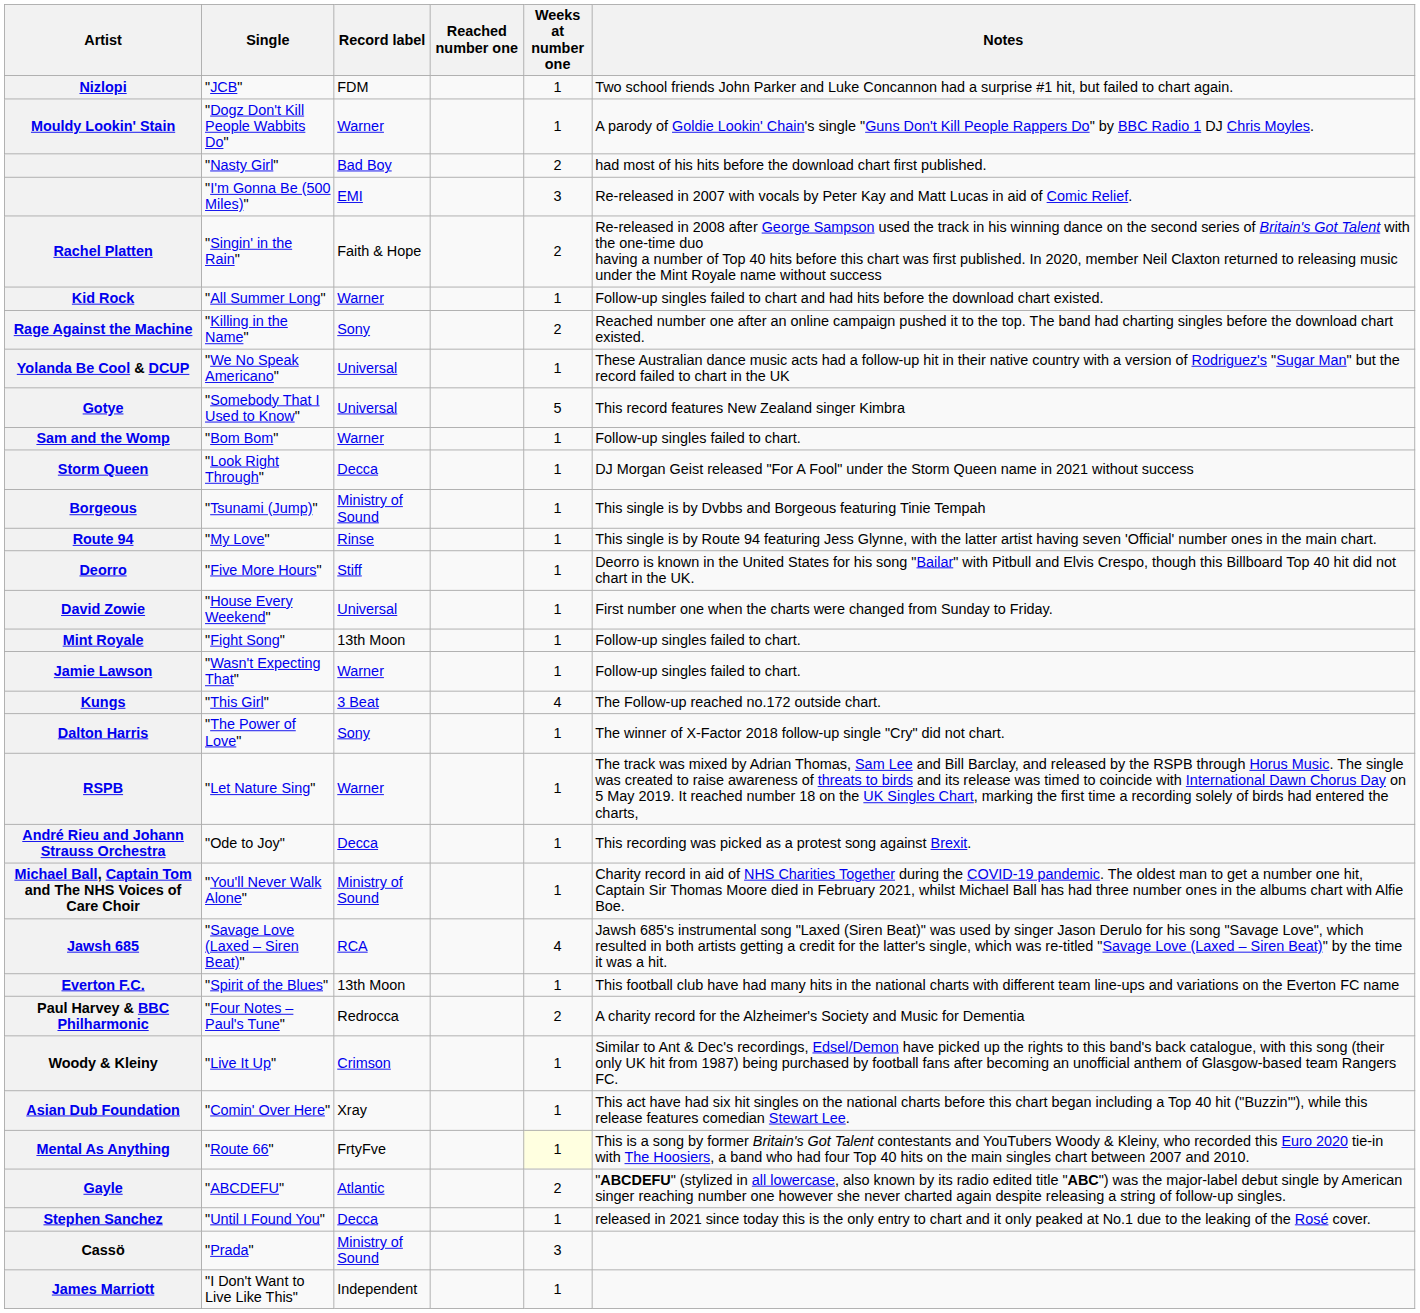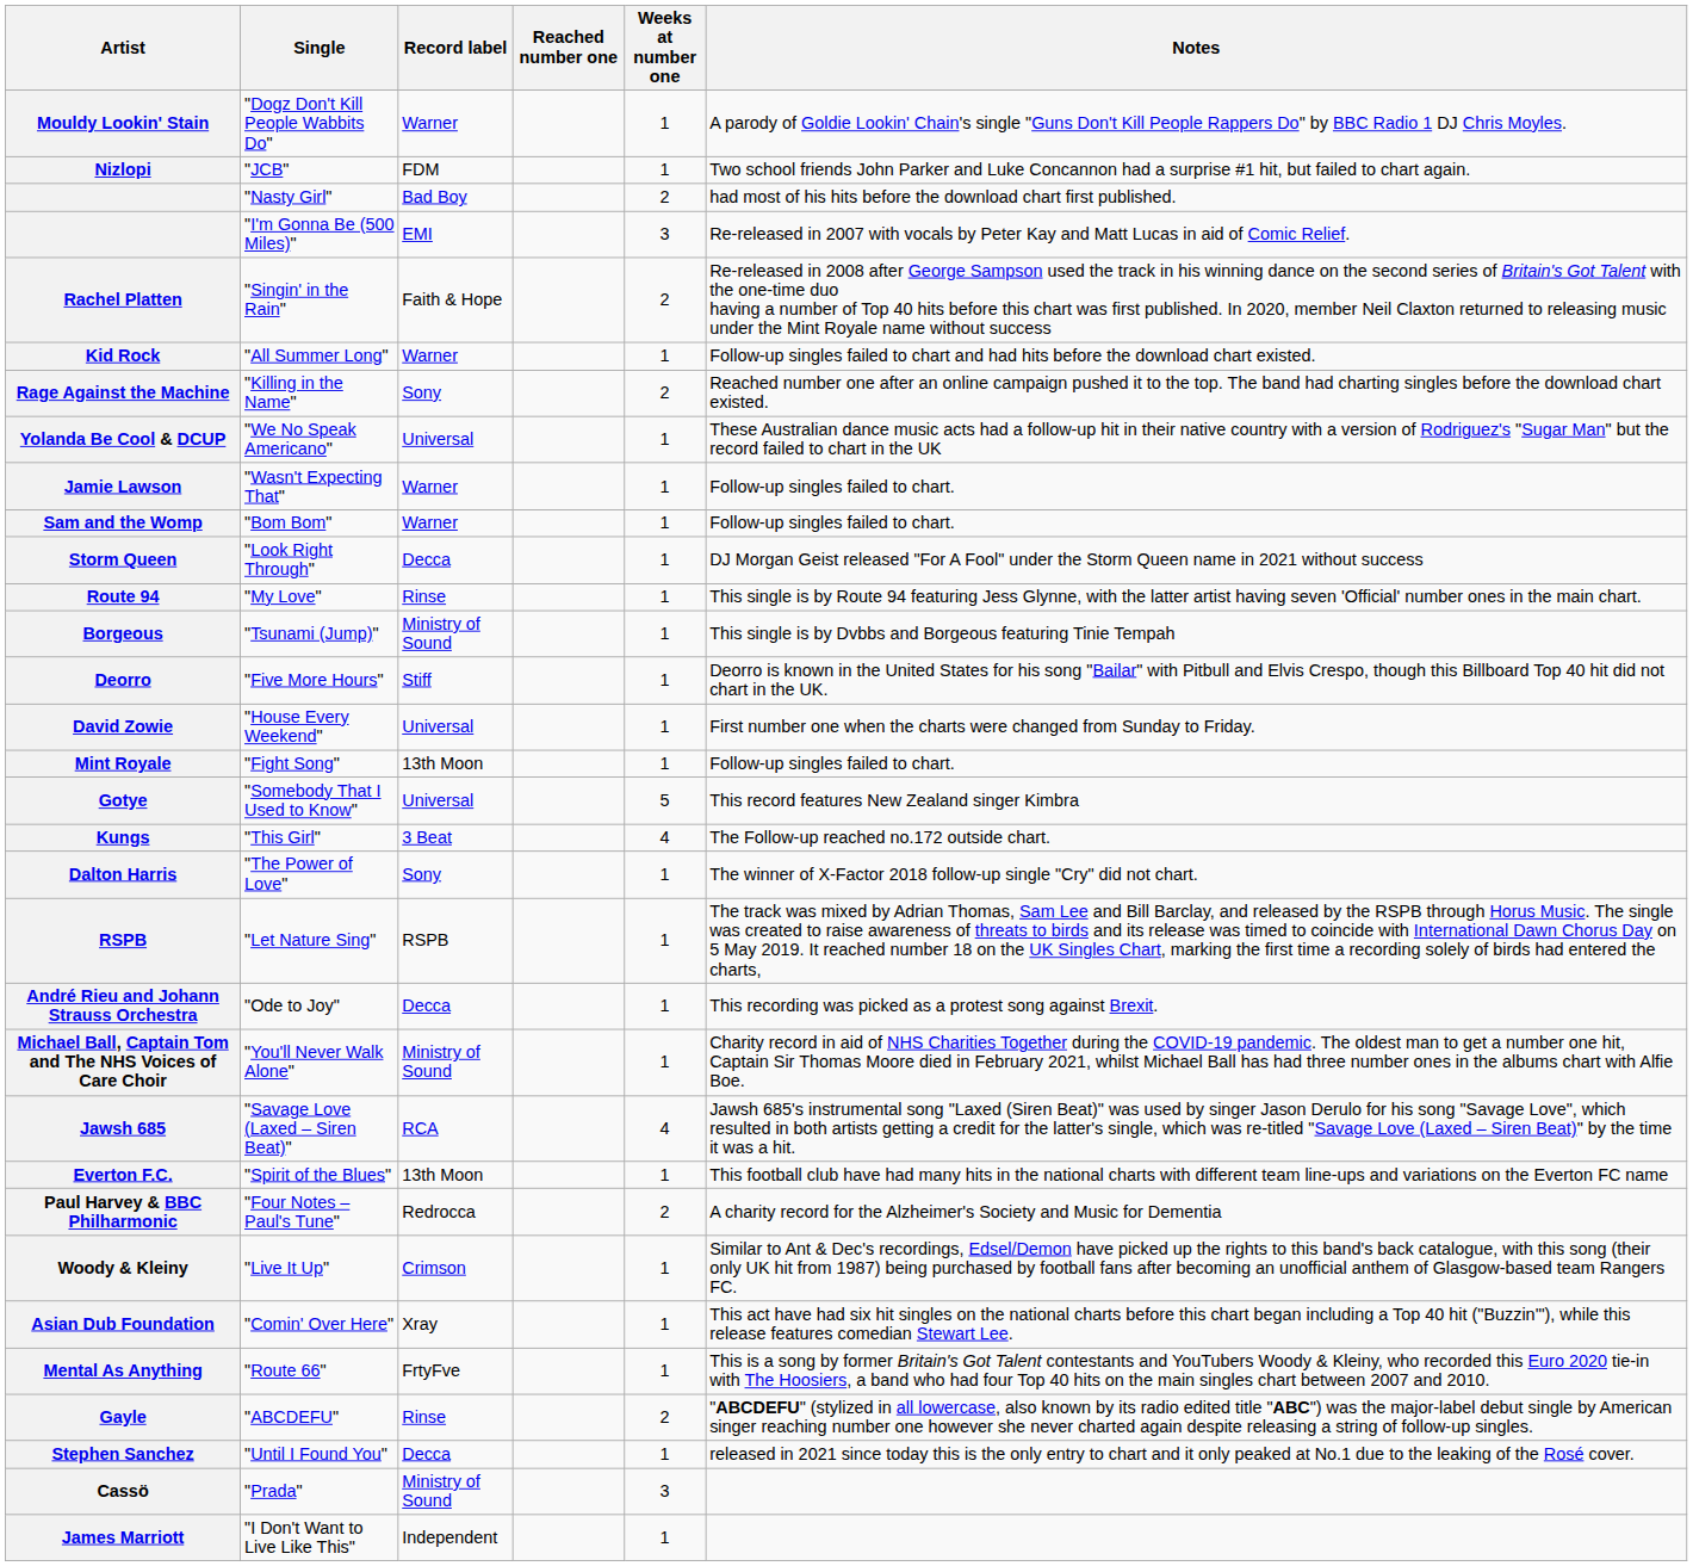rows swapped: "Dogz Don't Kill People Wabbits Do" <-> "JCB"
rows swapped: "Somebody That I Used to Know" <-> "Wasn't Expecting That"
rows swapped: "My Love" <-> "Tsunami (Jump)"
"Let Nature Sing" | Record label: Warner -> RSPB
"Route 66" | Weeks at number one: lightyellow background -> no background
"ABCDEFU" | Record label: Atlantic -> Rinse
